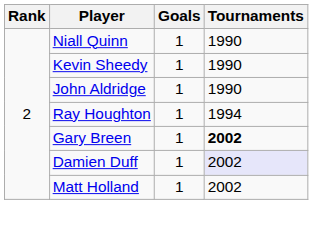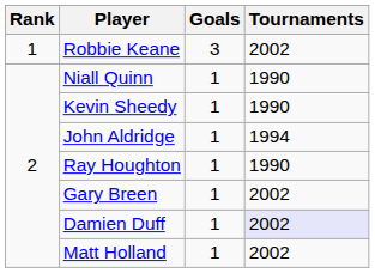+ row: 1 | Robbie Keane | 3 | 2002
John Aldridge | Tournaments: 1990 -> 1994
Ray Houghton | Tournaments: 1994 -> 1990
Gary Breen | Tournaments: bold -> normal
